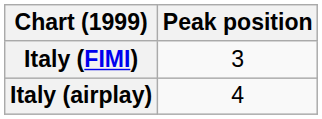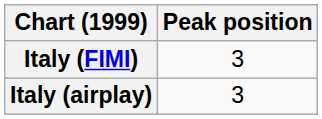Italy (airplay) | Peak position: 4 -> 3
